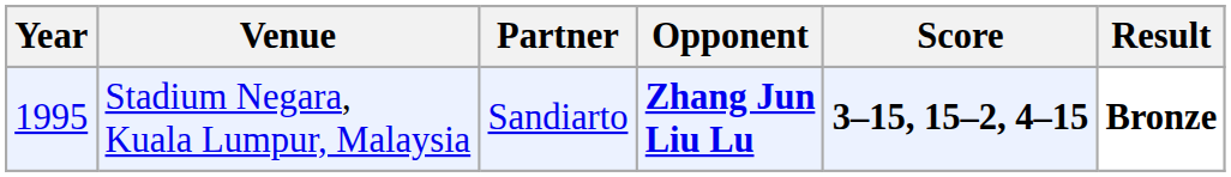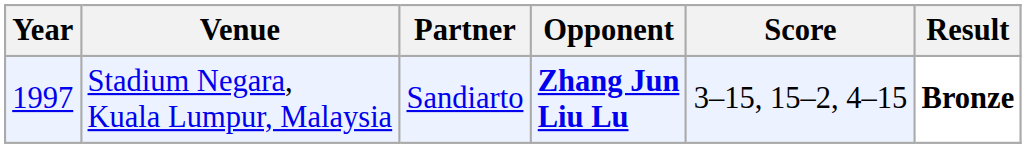Stadium Negara, Kuala Lumpur, Malaysia | Year: 1995 -> 1997
Stadium Negara, Kuala Lumpur, Malaysia | Score: bold -> normal
